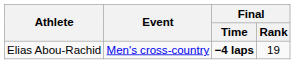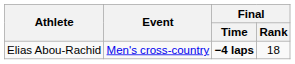Elias Abou-Rachid | Final / Rank: 19 -> 18
